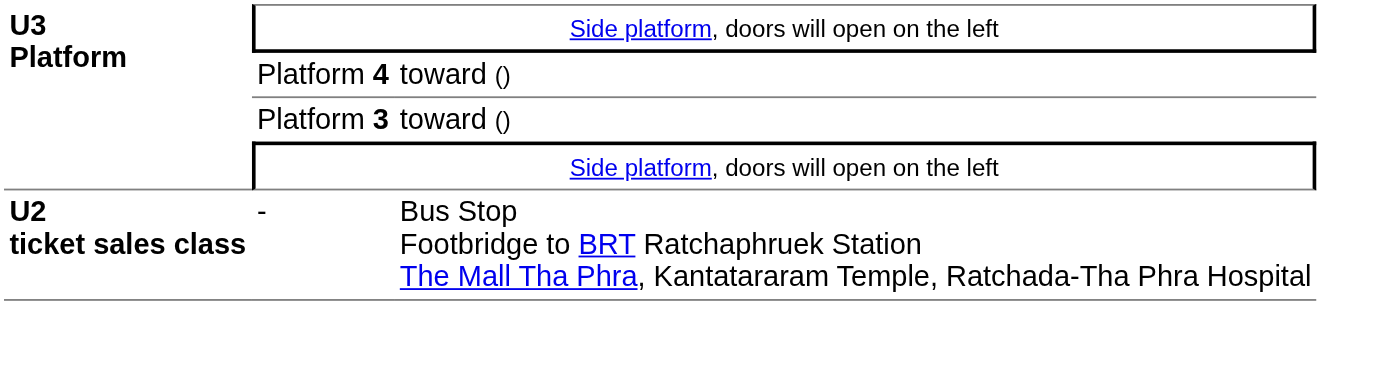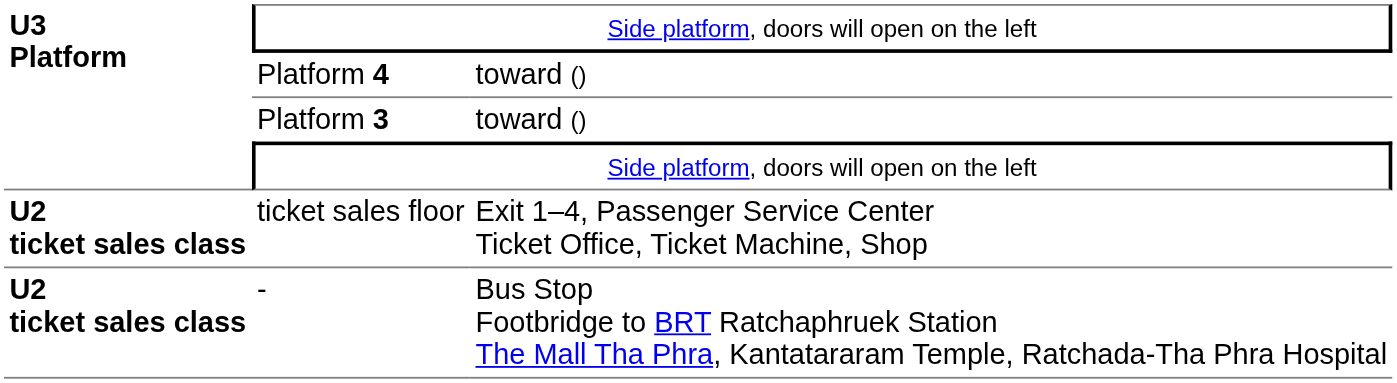+ row: U2 ticket sales class | ticket sales floor | Exit 1–4, Passenger Service Center Ticket Office, Ticket Machine, Shop
